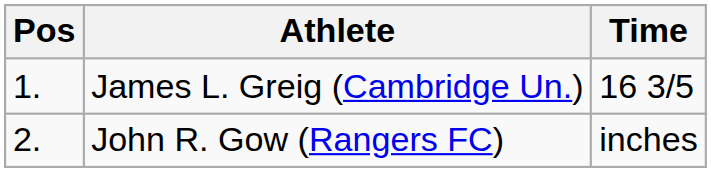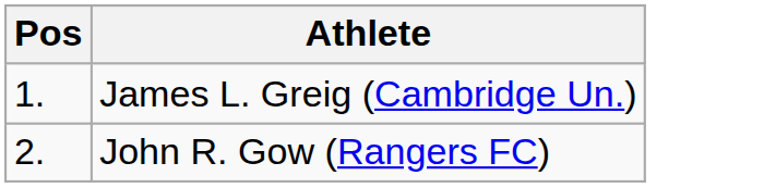- column: Time | 16 3/5 | inches
